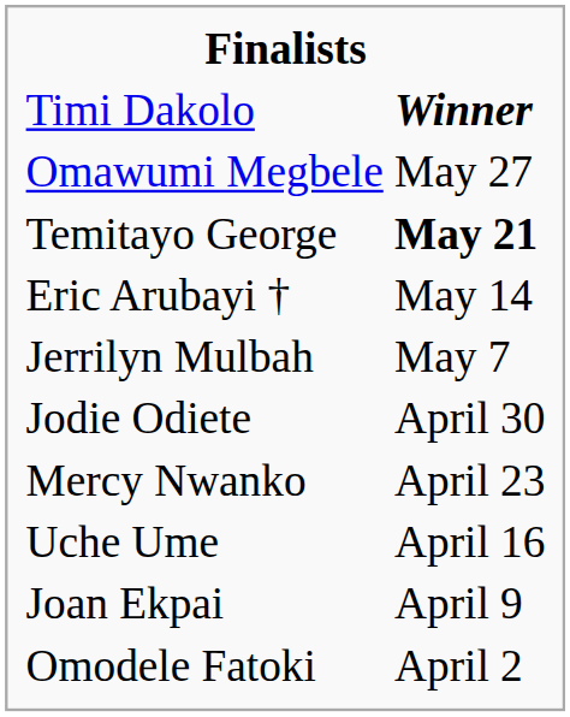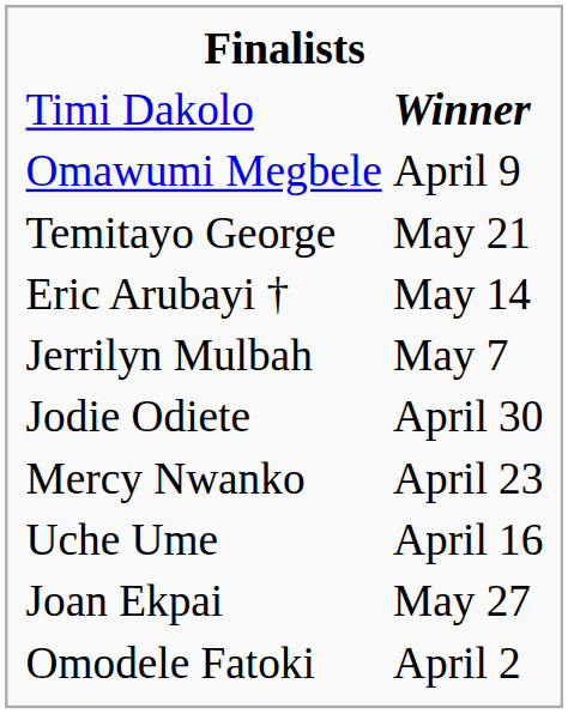Omawumi Megbele | column 2: May 27 -> April 9
Temitayo George | column 2: bold -> normal
Joan Ekpai | column 2: April 9 -> May 27
